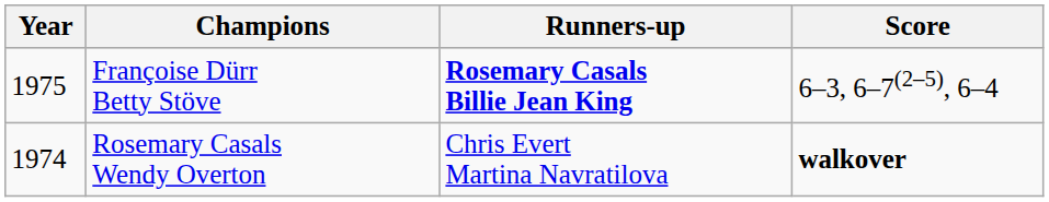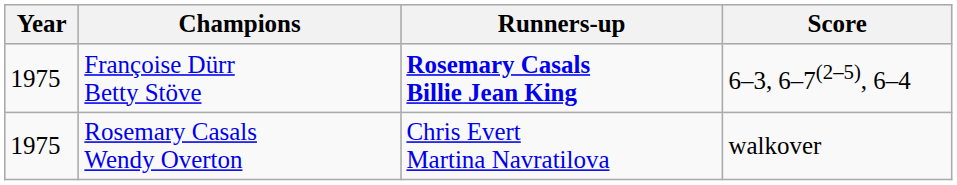Rosemary Casals Wendy Overton | Year: 1974 -> 1975
Rosemary Casals Wendy Overton | Score: bold -> normal
